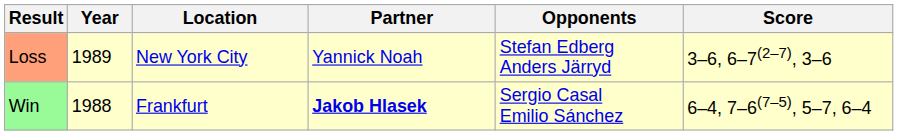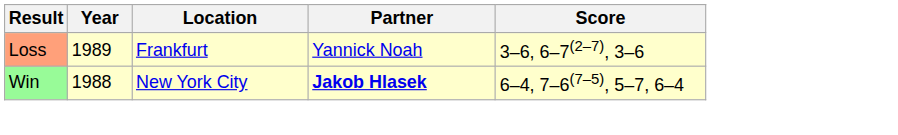- column: Opponents | Stefan Edberg Anders Järryd | Sergio Casal Emilio Sánchez
Loss | Location: New York City -> Frankfurt
Win | Location: Frankfurt -> New York City
